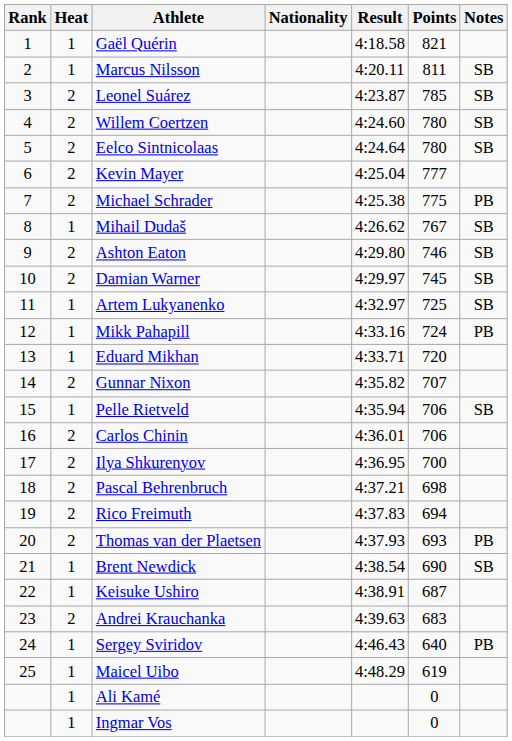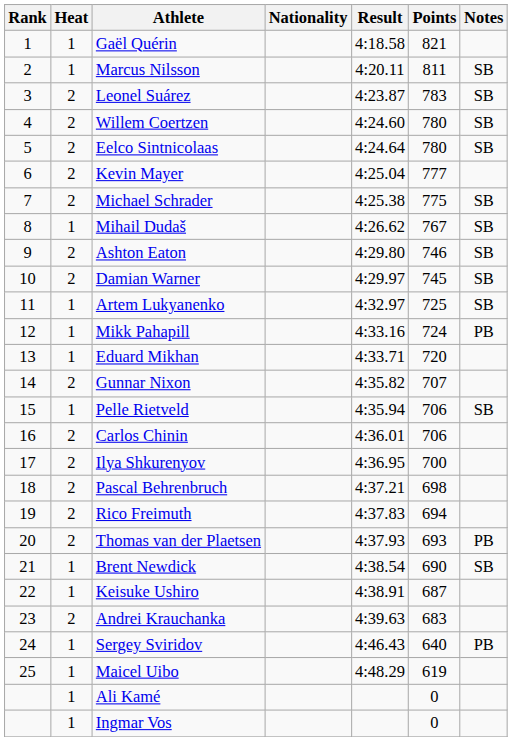Leonel Suárez | Points: 785 -> 783
Michael Schrader | Notes: PB -> SB
